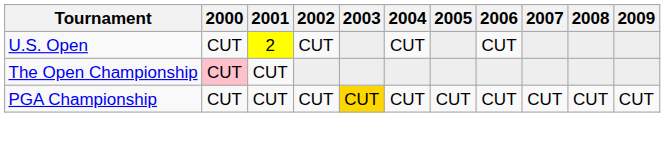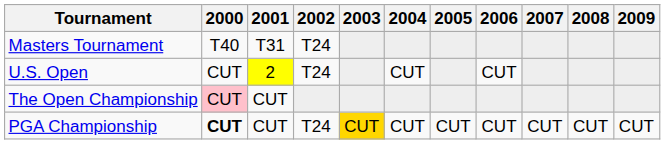+ row: Masters Tournament | T40 | T31 | T24
U.S. Open | 2002: CUT -> T24
PGA Championship | 2000: normal -> bold
PGA Championship | 2002: CUT -> T24
